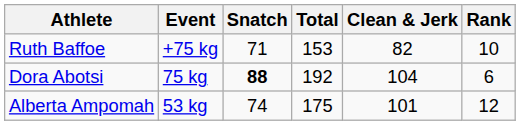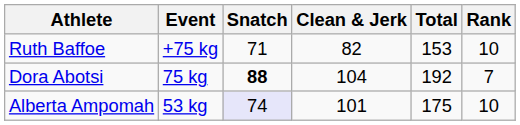columns swapped: Clean & Jerk <-> Total
Dora Abotsi | Rank: 6 -> 7
Alberta Ampomah | Snatch: no background -> lavender background
Alberta Ampomah | Rank: 12 -> 10
